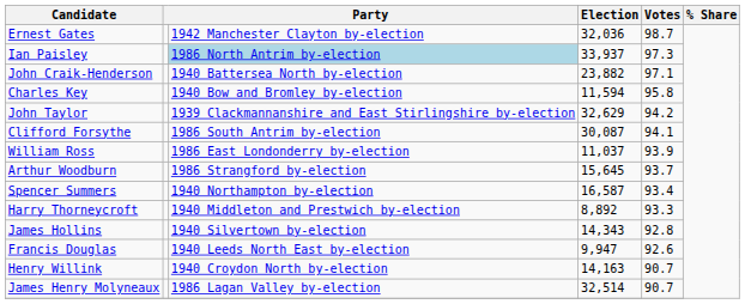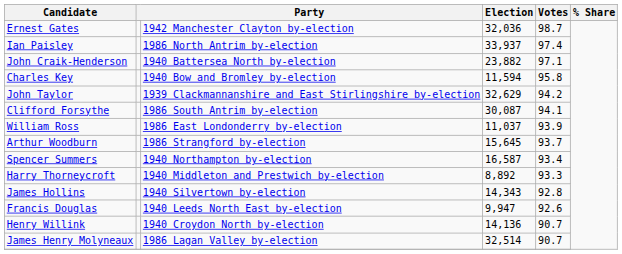Ian Paisley | column 3: lightblue background -> no background
Ian Paisley | Votes: 97.3 -> 97.4
Henry Willink | Election: 14,163 -> 14,136
